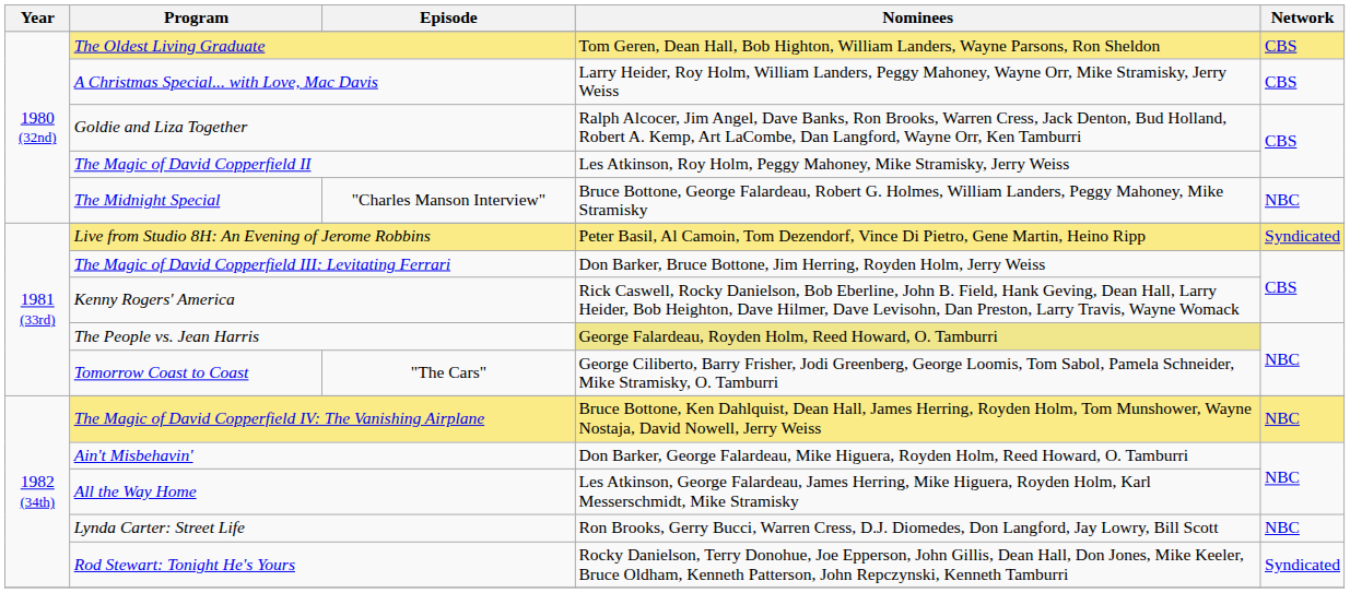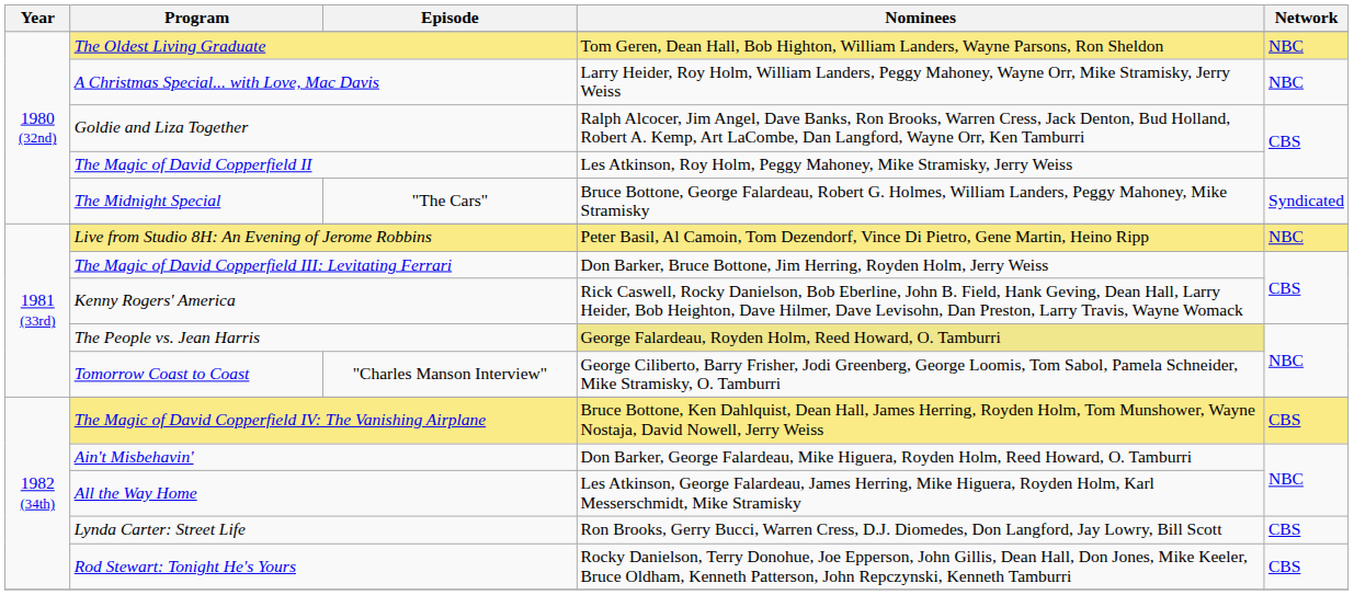The Oldest Living Graduate | Network: CBS -> NBC
A Christmas Special... with Love, Mac Davis | Network: CBS -> NBC
The Midnight Special | Episode: "Charles Manson Interview" -> "The Cars"
The Midnight Special | Network: NBC -> Syndicated
Live from Studio 8H: An Evening of Jerome Robbins | Network: Syndicated -> NBC
Tomorrow Coast to Coast | Episode: "The Cars" -> "Charles Manson Interview"
The Magic of David Copperfield IV: The Vanishing Airplane | Network: NBC -> CBS
Lynda Carter: Street Life | Network: NBC -> CBS
Rod Stewart: Tonight He's Yours | Network: Syndicated -> CBS
